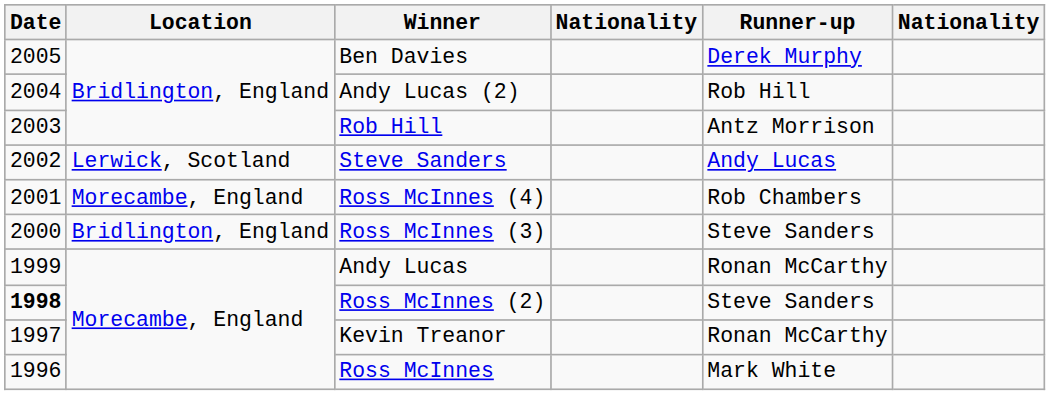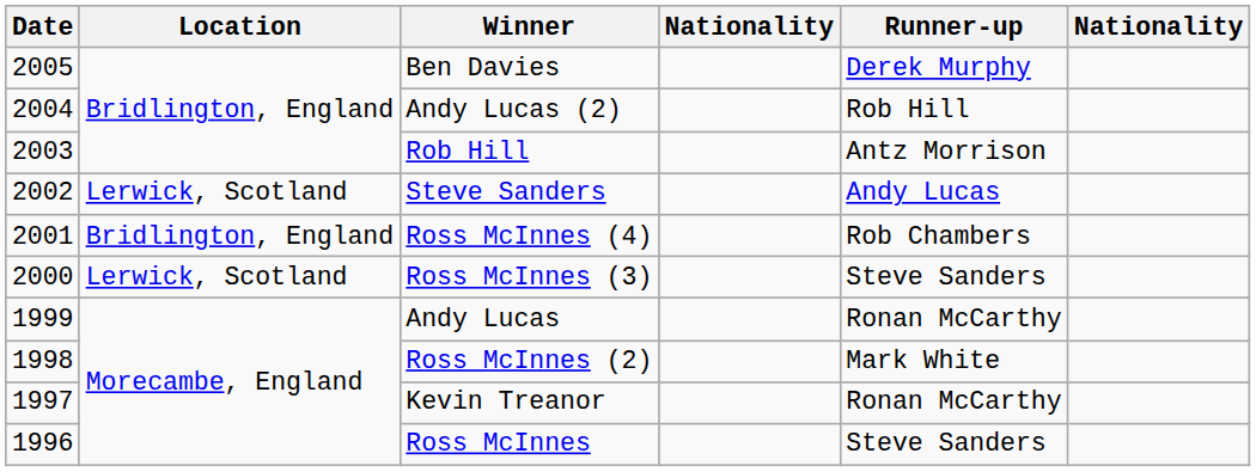Ross McInnes (4) | Location: Morecambe, England -> Bridlington, England
Ross McInnes (3) | Location: Bridlington, England -> Lerwick, Scotland
Ross McInnes (2) | Date: bold -> normal
Ross McInnes (2) | Runner-up: Steve Sanders -> Mark White
Ross McInnes | Runner-up: Mark White -> Steve Sanders
